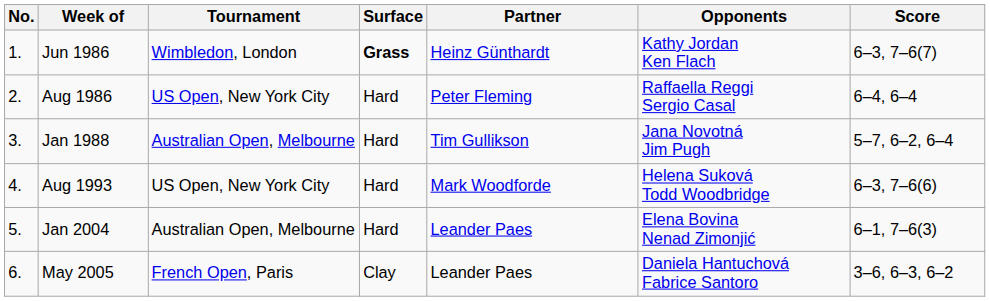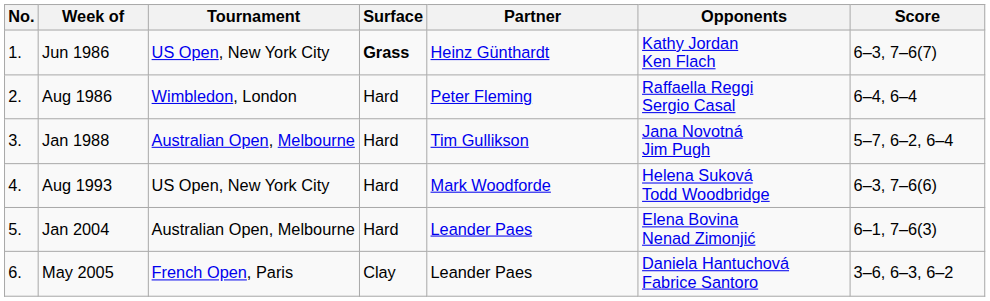Jun 1986 | Tournament: Wimbledon, London -> US Open, New York City
Aug 1986 | Tournament: US Open, New York City -> Wimbledon, London
